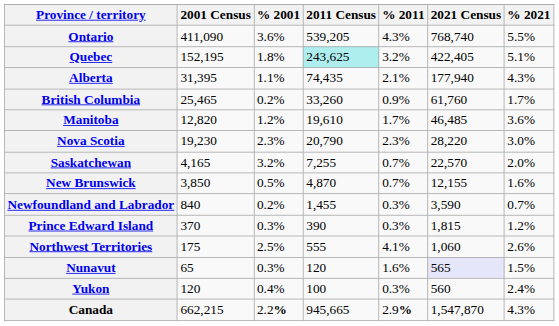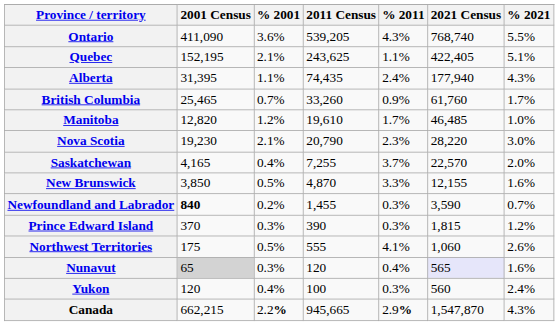Quebec | % 2001: 1.8% -> 2.1%
Quebec | 2011 Census: paleturquoise background -> no background
Quebec | % 2011: 3.2% -> 1.1%
Alberta | % 2011: 2.1% -> 2.4%
British Columbia | % 2001: 0.2% -> 0.7%
Manitoba | % 2021: 3.6% -> 1.0%
Nova Scotia | % 2001: 2.3% -> 2.1%
Saskatchewan | % 2001: 3.2% -> 0.4%
Saskatchewan | % 2011: 0.7% -> 3.7%
New Brunswick | % 2011: 0.7% -> 3.3%
Newfoundland and Labrador | 2001 Census: normal -> bold
Northwest Territories | % 2001: 2.5% -> 0.5%
Nunavut | 2001 Census: no background -> lightgrey background
Nunavut | % 2011: 1.6% -> 0.4%
Nunavut | % 2021: 1.5% -> 1.6%
